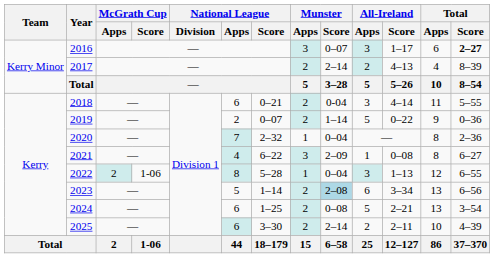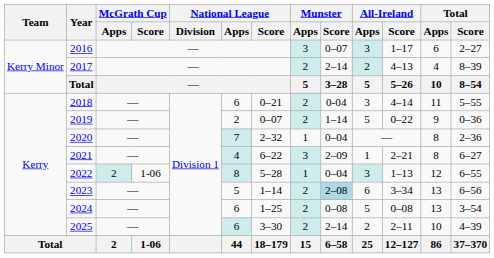2016 | Total / Score: bold -> normal
2021 | All-Ireland / Score: 0–08 -> 2–21
2024 | All-Ireland / Score: 2–21 -> 0–08
